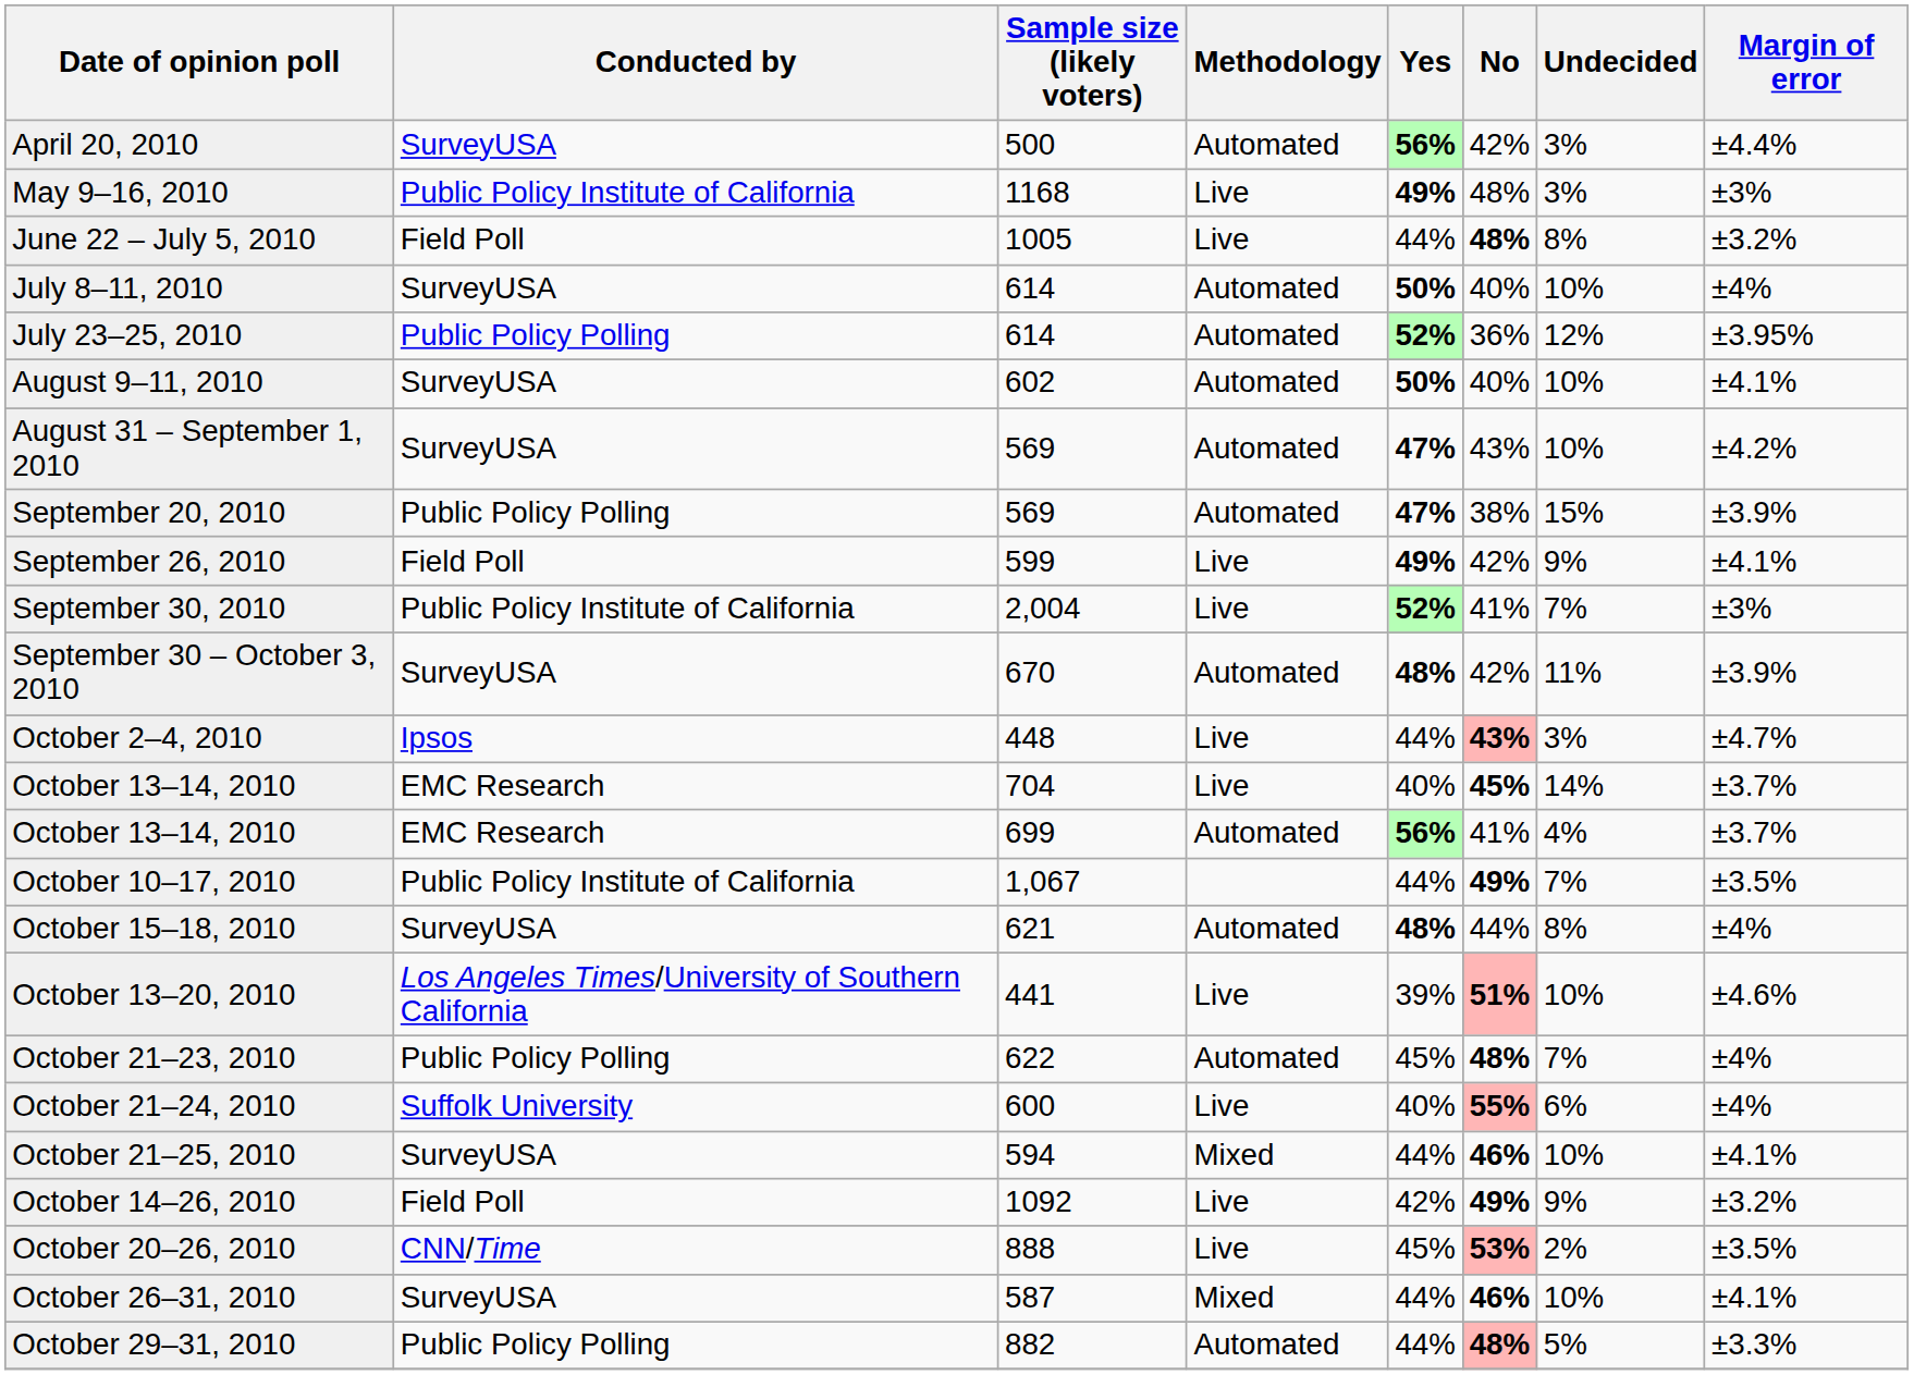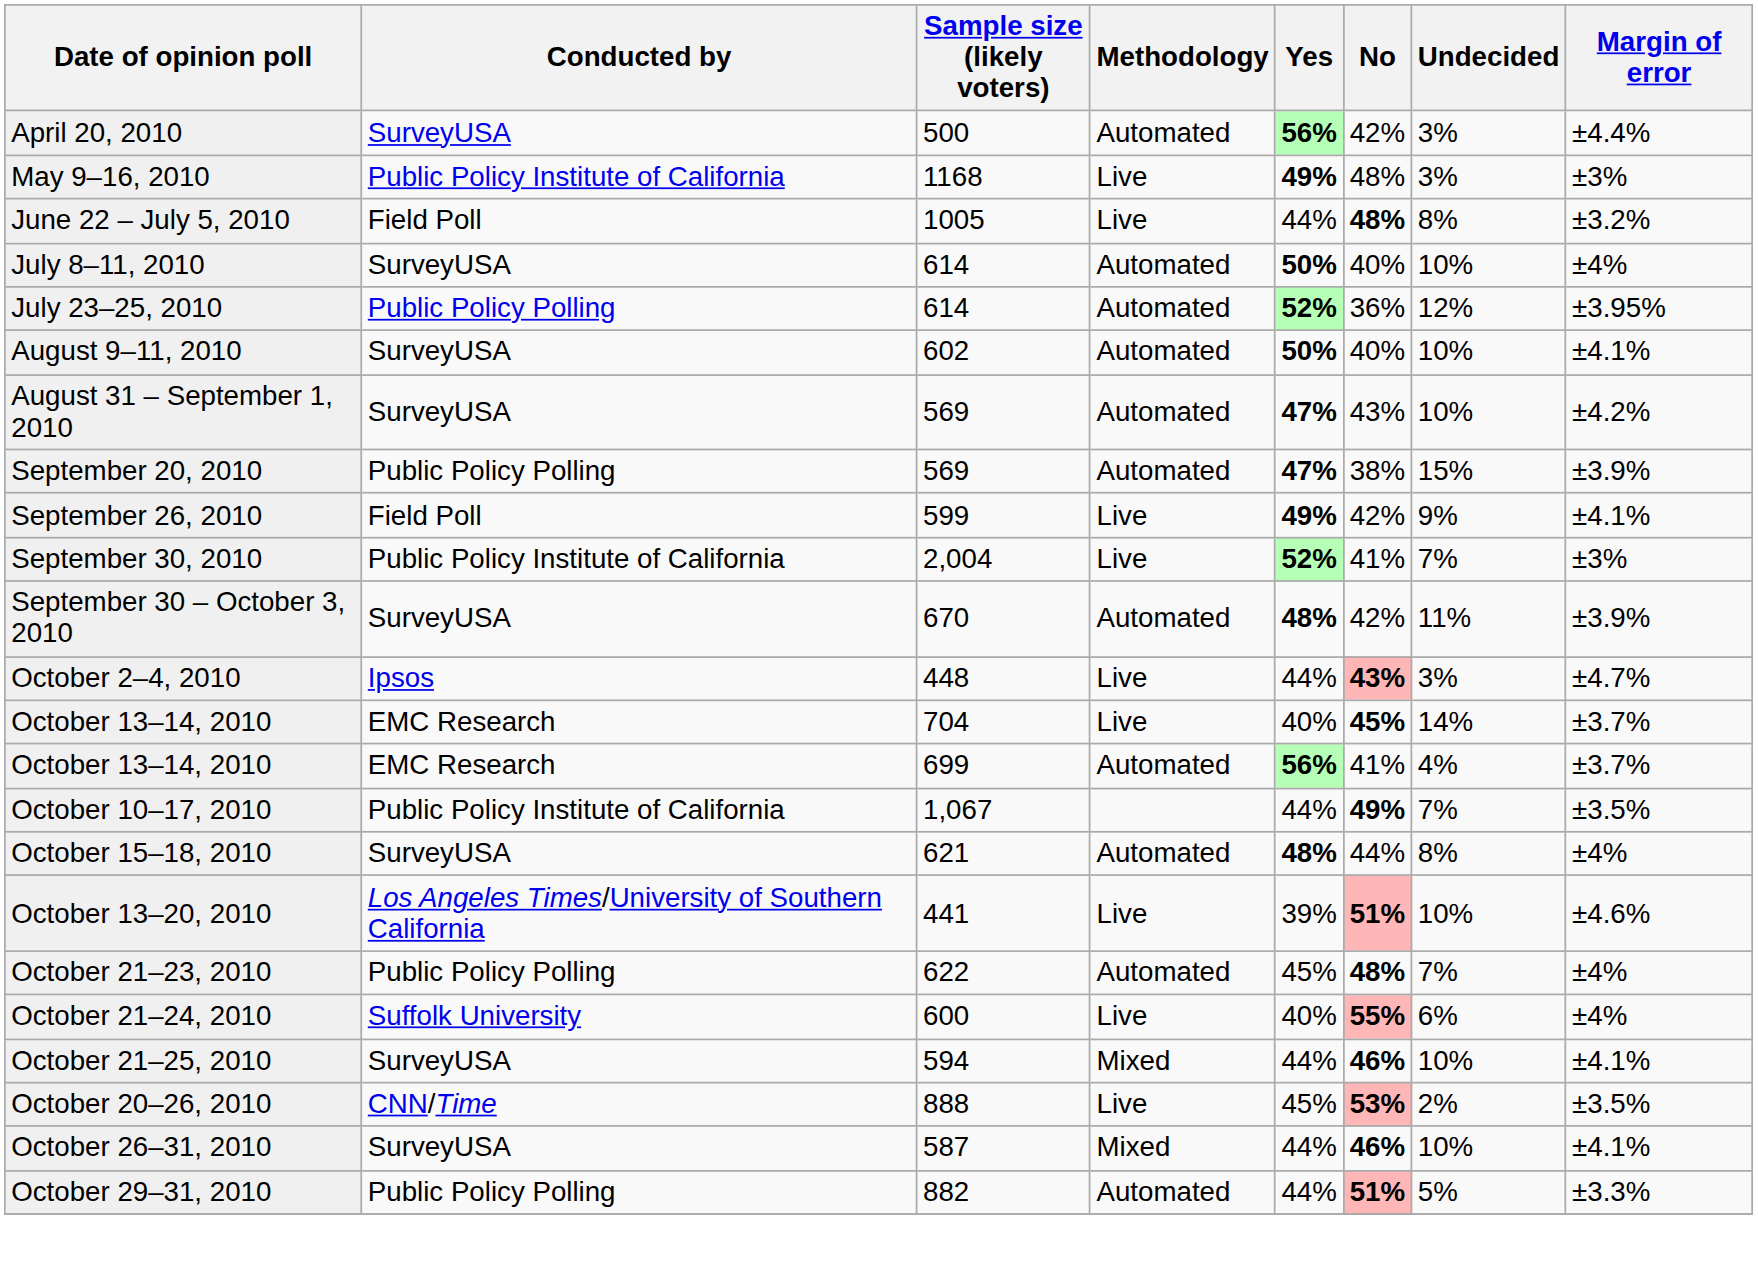- row: October 14–26, 2010 | Field Poll | 1092 | Live | 42% | 49% | 9% | ±3.2%
October 29–31, 2010 | No: 48% -> 51%
